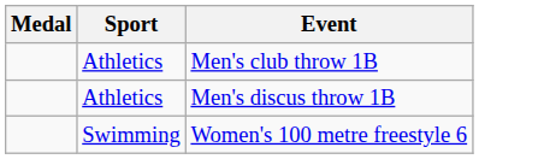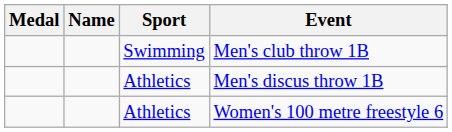+ column: Name
Men's club throw 1B | Sport: Athletics -> Swimming
Women's 100 metre freestyle 6 | Sport: Swimming -> Athletics
